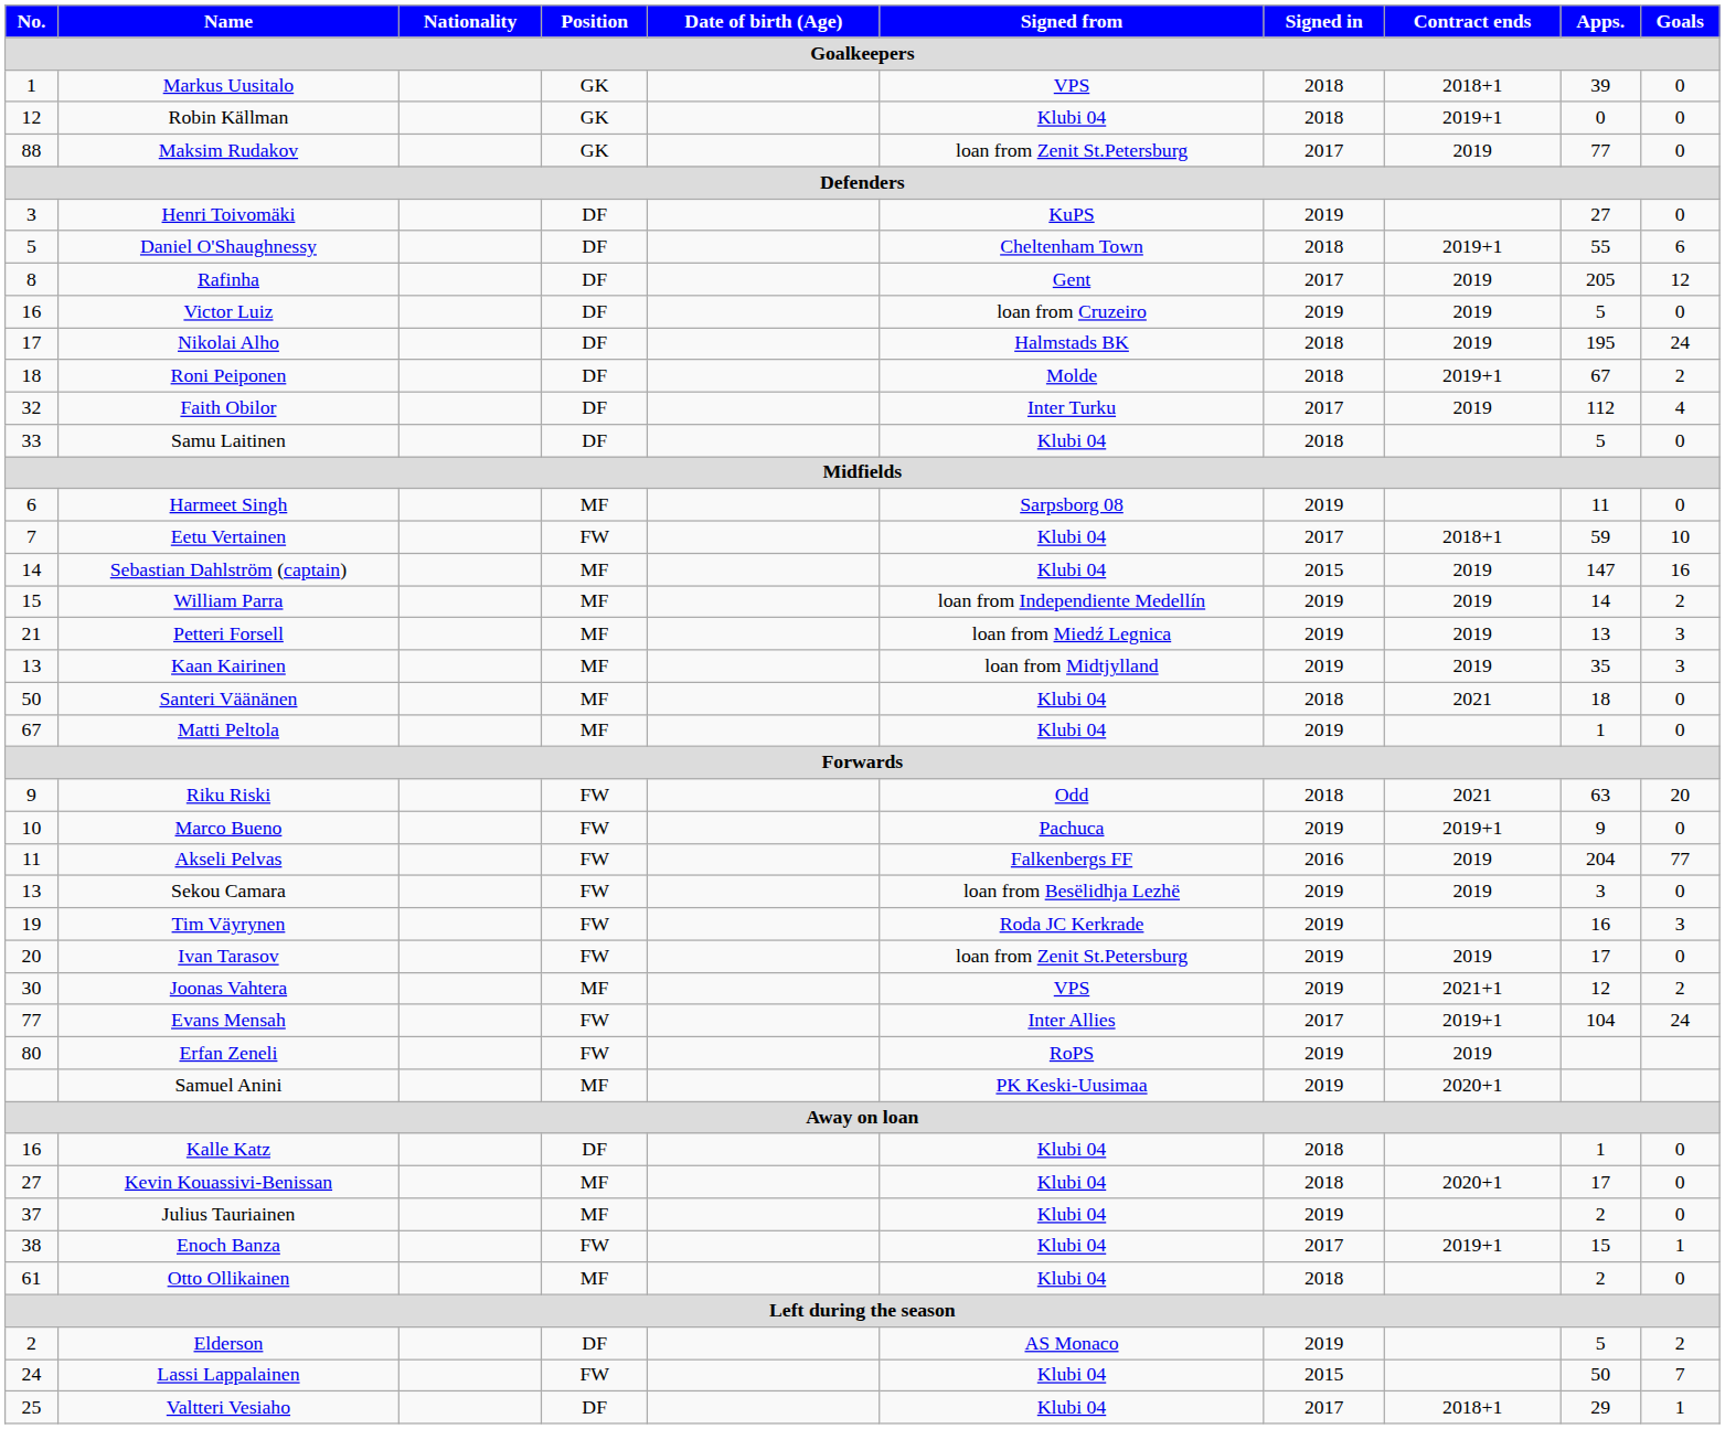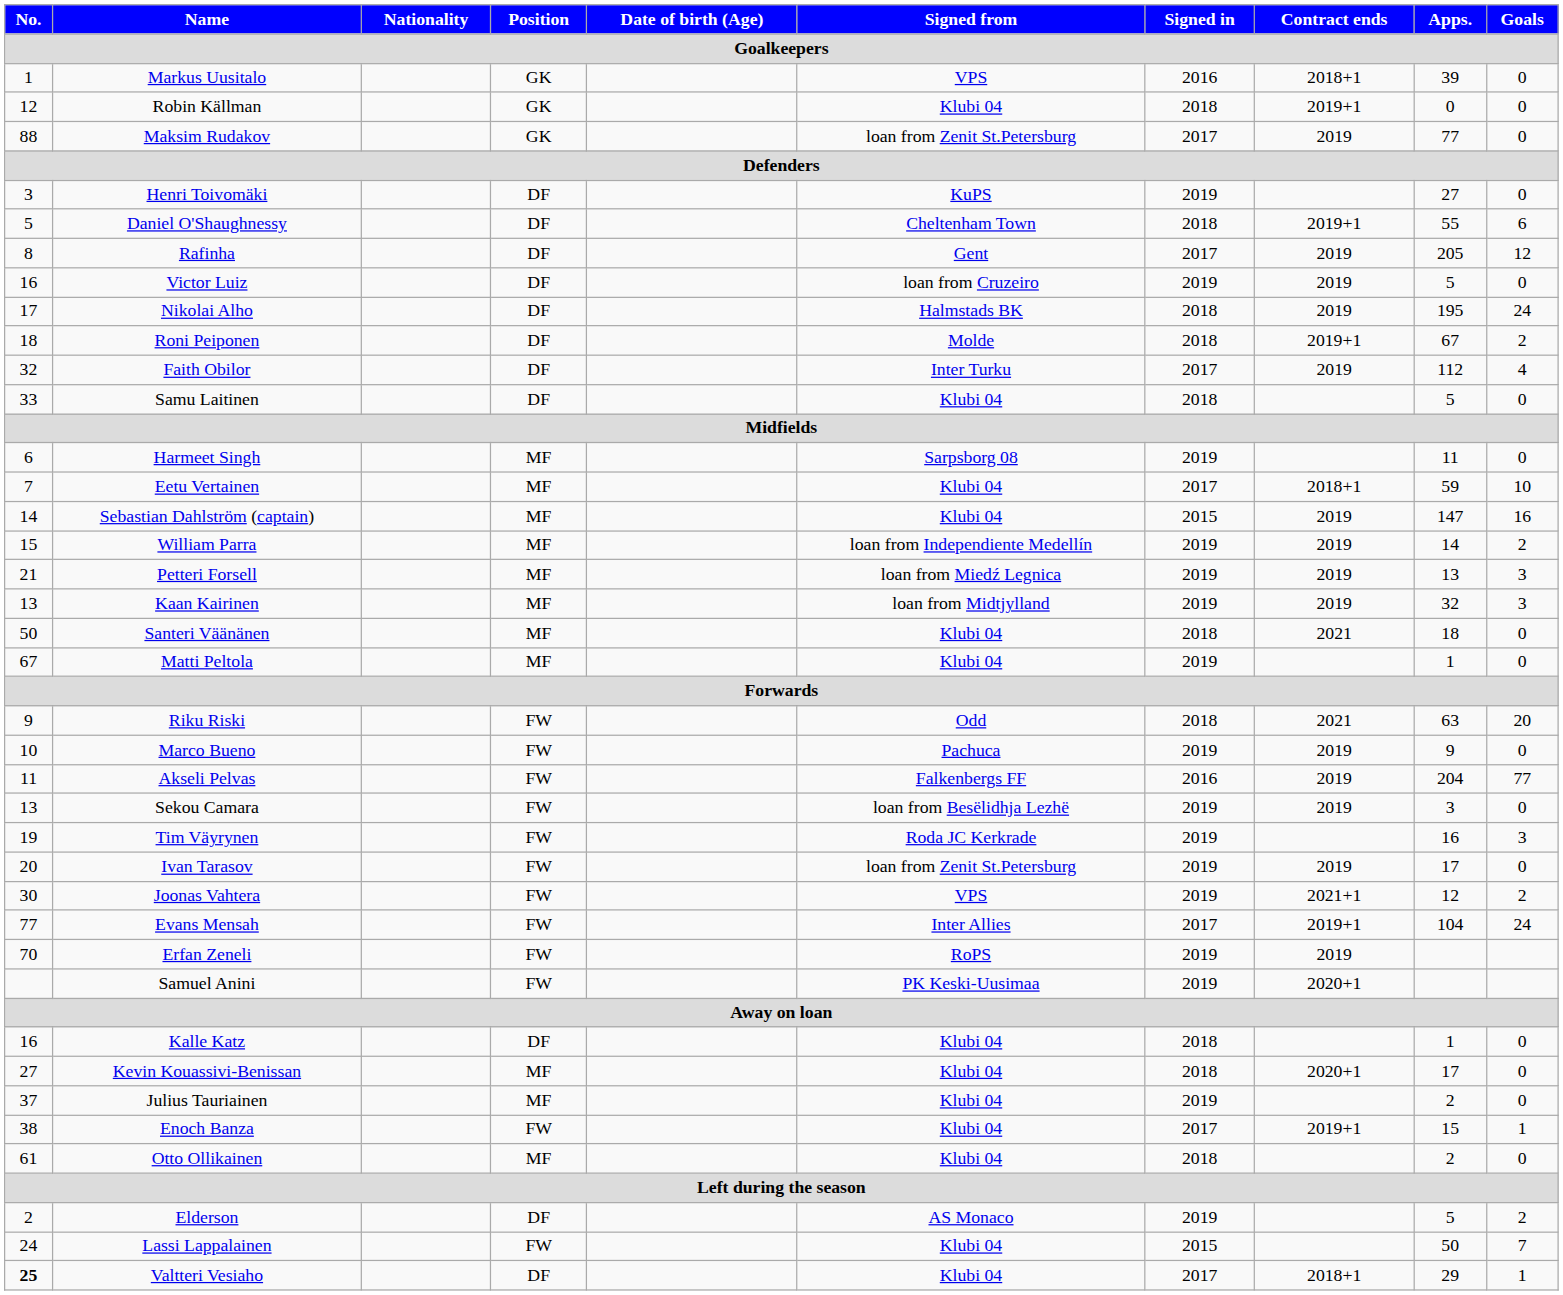Markus Uusitalo | Signed in: 2018 -> 2016
Eetu Vertainen | Position: FW -> MF
Kaan Kairinen | Apps.: 35 -> 32
Marco Bueno | Contract ends: 2019+1 -> 2019
Joonas Vahtera | Position: MF -> FW
Erfan Zeneli | No.: 80 -> 70
Samuel Anini | Position: MF -> FW
Valtteri Vesiaho | No.: normal -> bold
